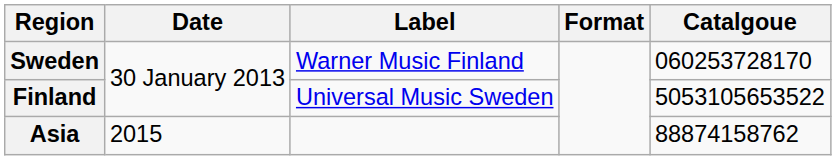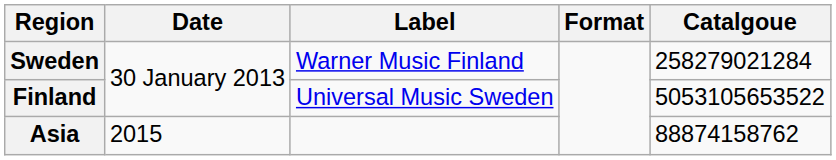Sweden | Catalgoue: 060253728170 -> 258279021284
